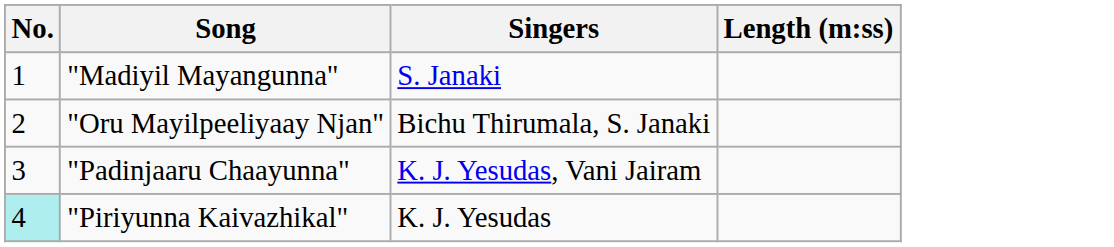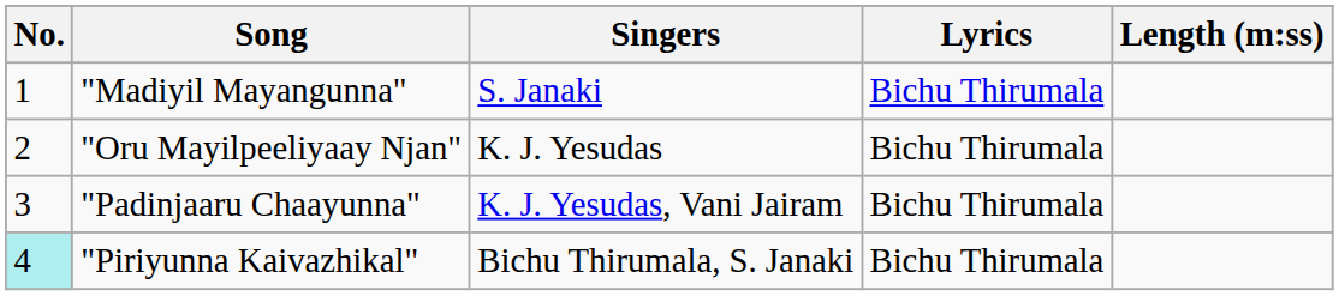+ column: Lyrics | Bichu Thirumala | Bichu Thirumala | Bichu Thirumala | Bichu Thirumala
"Oru Mayilpeeliyaay Njan" | Singers: Bichu Thirumala, S. Janaki -> K. J. Yesudas
"Piriyunna Kaivazhikal" | Singers: K. J. Yesudas -> Bichu Thirumala, S. Janaki
